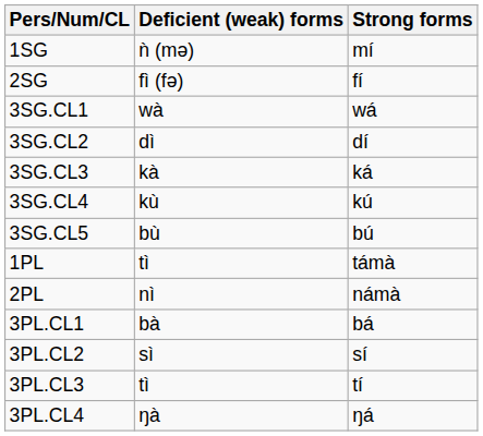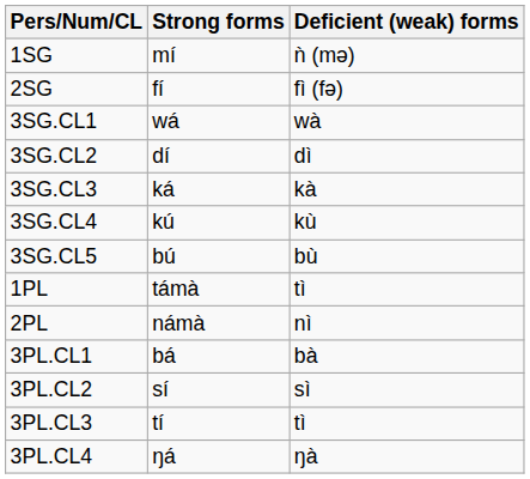columns swapped: Strong forms <-> Deficient (weak) forms
